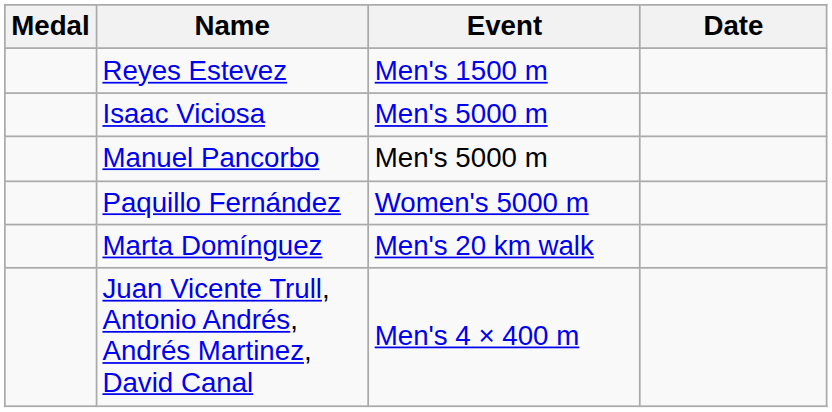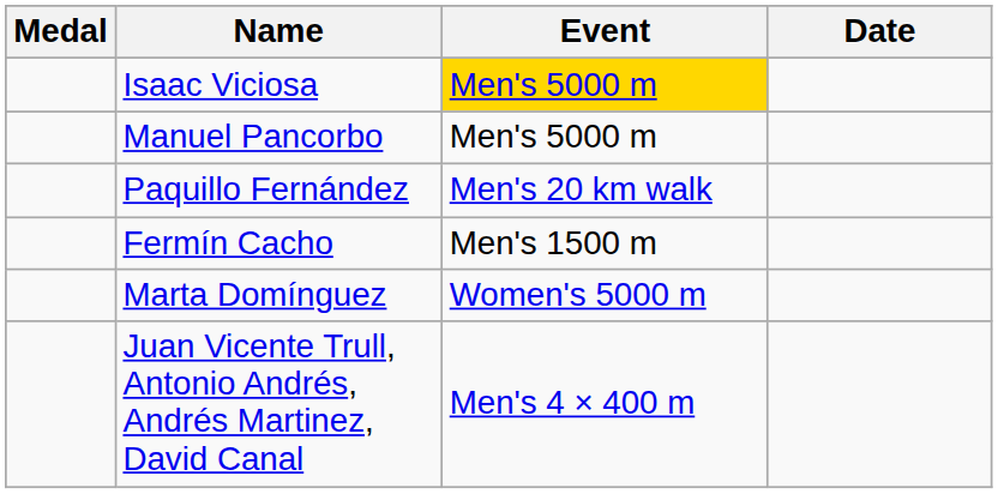- row: Reyes Estevez | Men's 1500 m
Isaac Viciosa | Event: no background -> gold background
Paquillo Fernández | Event: Women's 5000 m -> Men's 20 km walk
+ row: Fermín Cacho | Men's 1500 m
Marta Domínguez | Event: Men's 20 km walk -> Women's 5000 m
